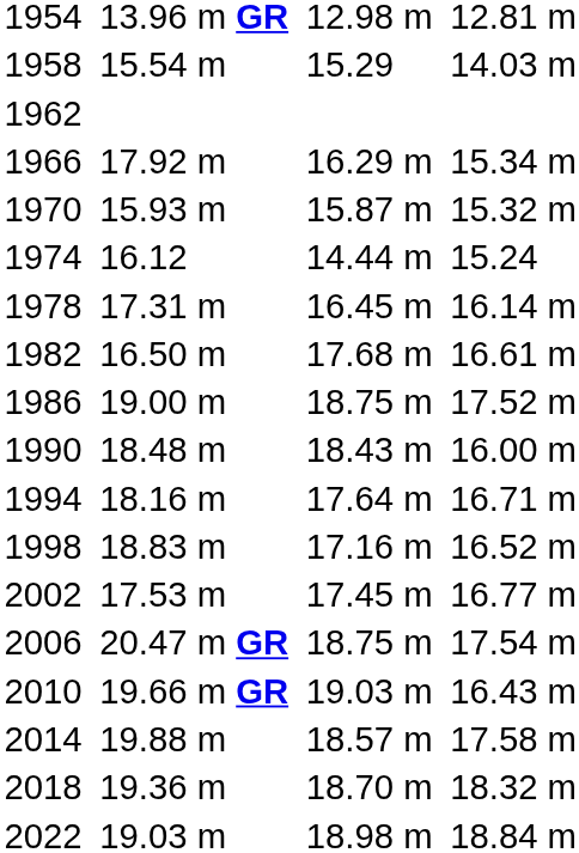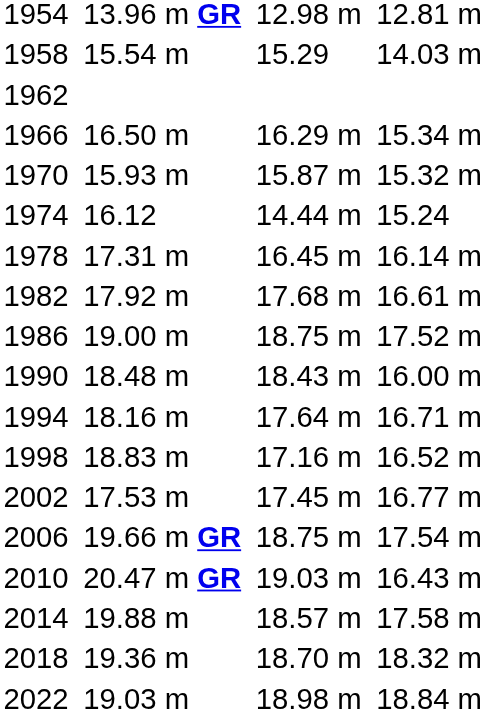1966 | column 3: 17.92 m -> 16.50 m
1982 | column 3: 16.50 m -> 17.92 m
2006 | column 3: 20.47 m GR -> 19.66 m GR
2010 | column 3: 19.66 m GR -> 20.47 m GR
